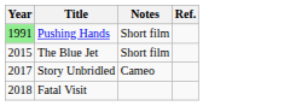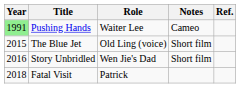+ column: Role | Waiter Lee | Old Ling (voice) | Wen Jie's Dad | Patrick
Pushing Hands | Notes: Short film -> Cameo
Story Unbridled | Year: 2017 -> 2016
Story Unbridled | Notes: Cameo -> Short film
